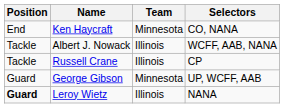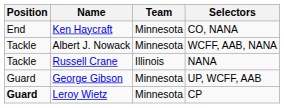Albert J. Nowack | Team: Illinois -> Minnesota
Russell Crane | Selectors: CP -> NANA
Leroy Wietz | Team: Illinois -> Minnesota
Leroy Wietz | Selectors: NANA -> CP
